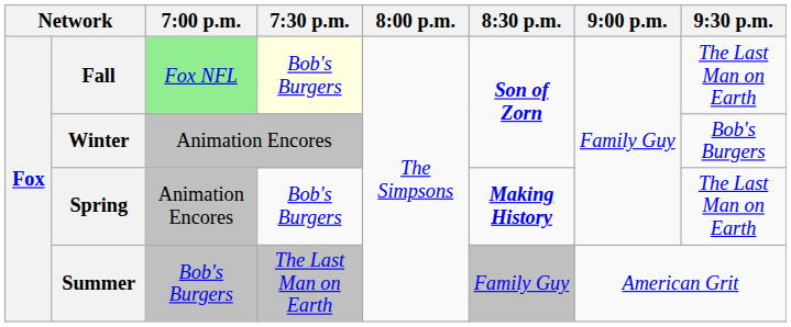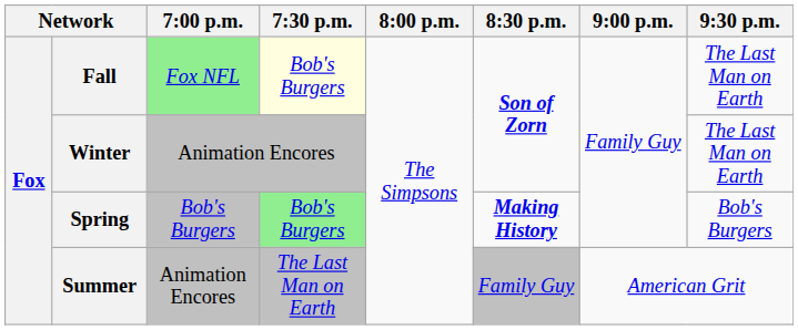Winter | 9:30 p.m.: Bob's Burgers -> The Last Man on Earth
Spring | 7:00 p.m.: Animation Encores -> Bob's Burgers
Spring | 7:30 p.m.: no background -> lightgreen background
Spring | 9:30 p.m.: The Last Man on Earth -> Bob's Burgers
Summer | 7:00 p.m.: Bob's Burgers -> Animation Encores
